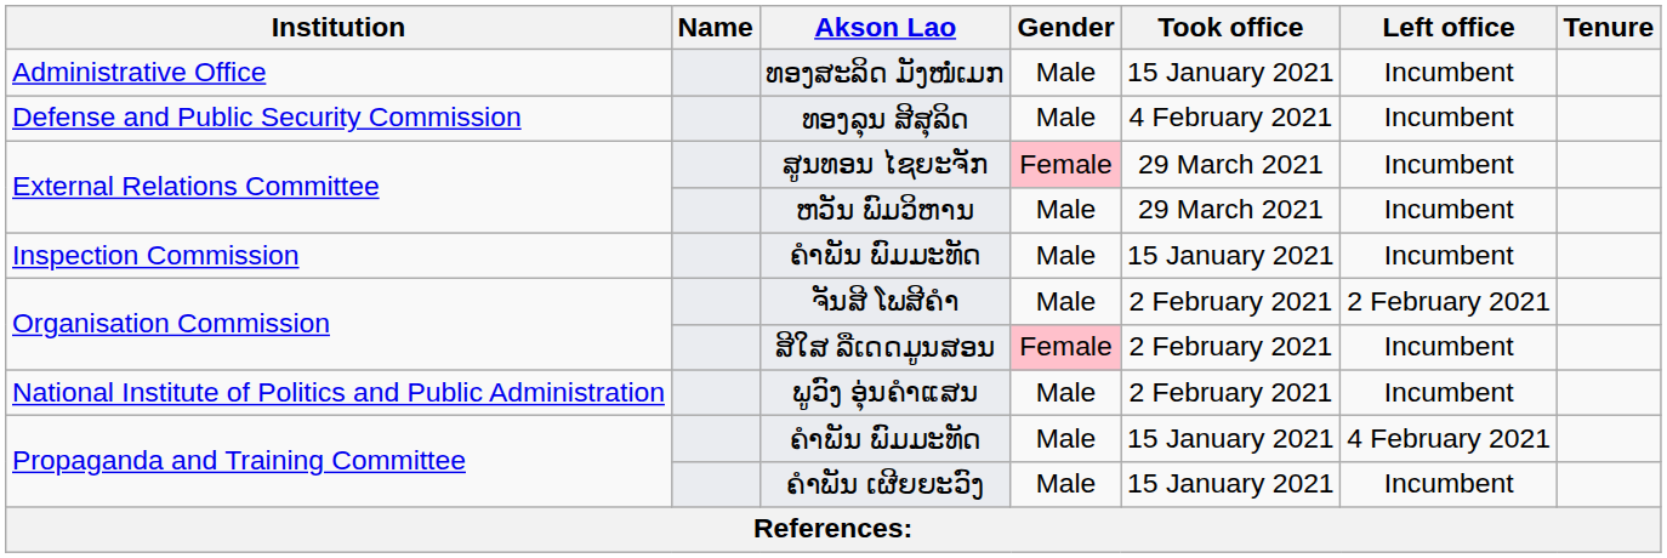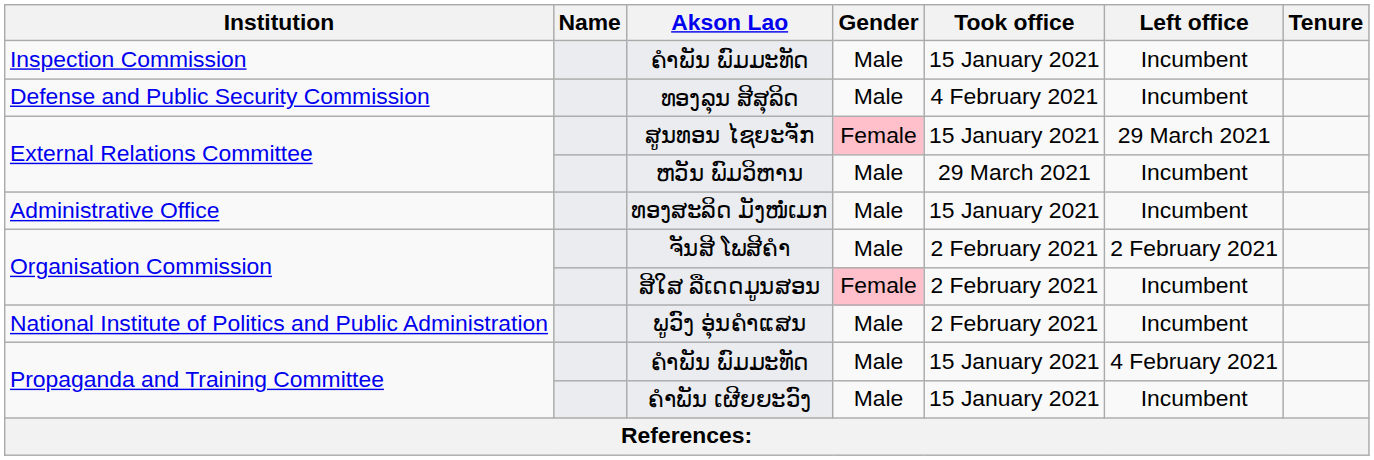rows swapped: ທອງສະລິດ ມັງໜໍ່ເມກ <-> Inspection Commission / ຄໍາພັນ ພົມມະທັດ
ສູນທອນ ໄຊຍະຈັກ | Took office: 29 March 2021 -> 15 January 2021
ສູນທອນ ໄຊຍະຈັກ | Left office: Incumbent -> 29 March 2021
